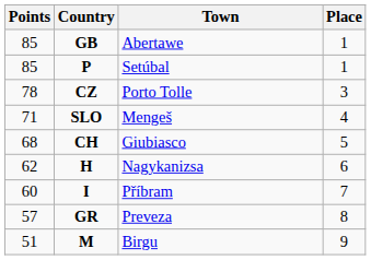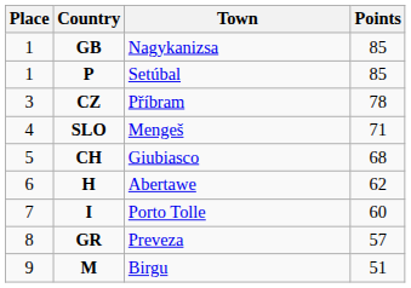columns swapped: Place <-> Points
GB | Town: Abertawe -> Nagykanizsa
CZ | Town: Porto Tolle -> Příbram
H | Town: Nagykanizsa -> Abertawe
I | Town: Příbram -> Porto Tolle
